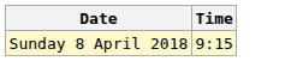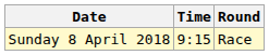+ column: Round | Race
